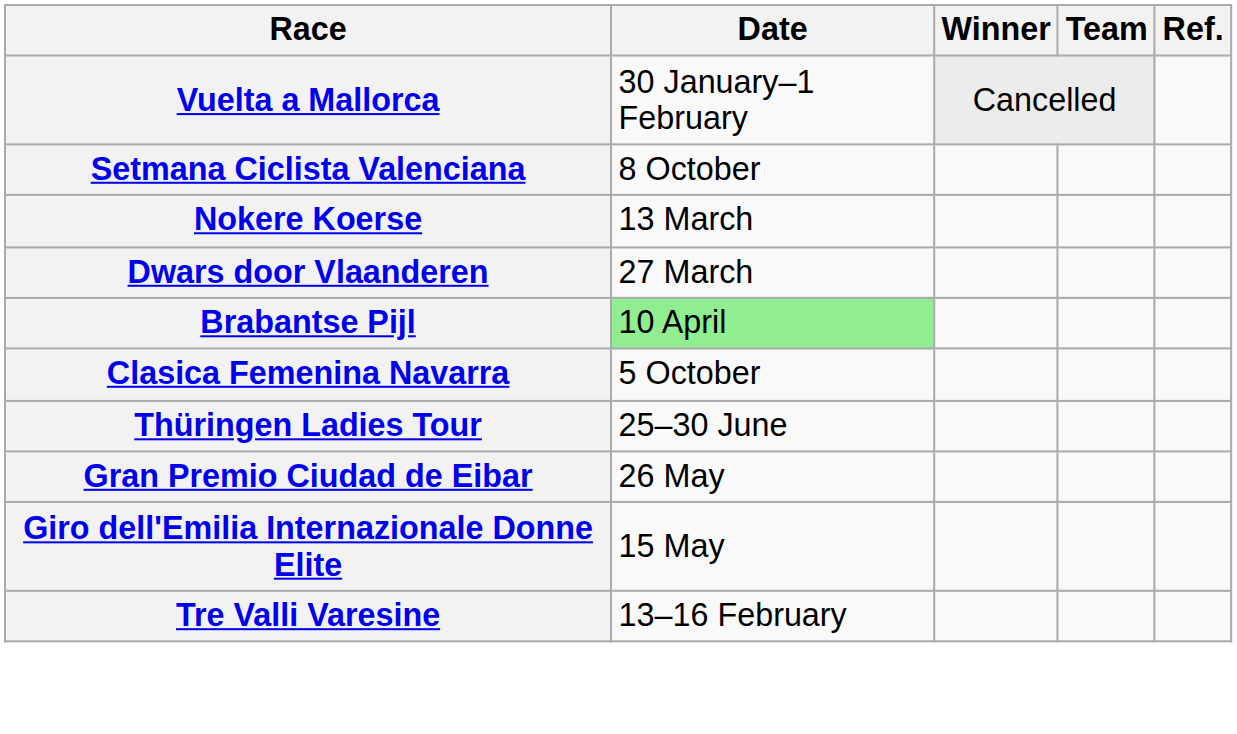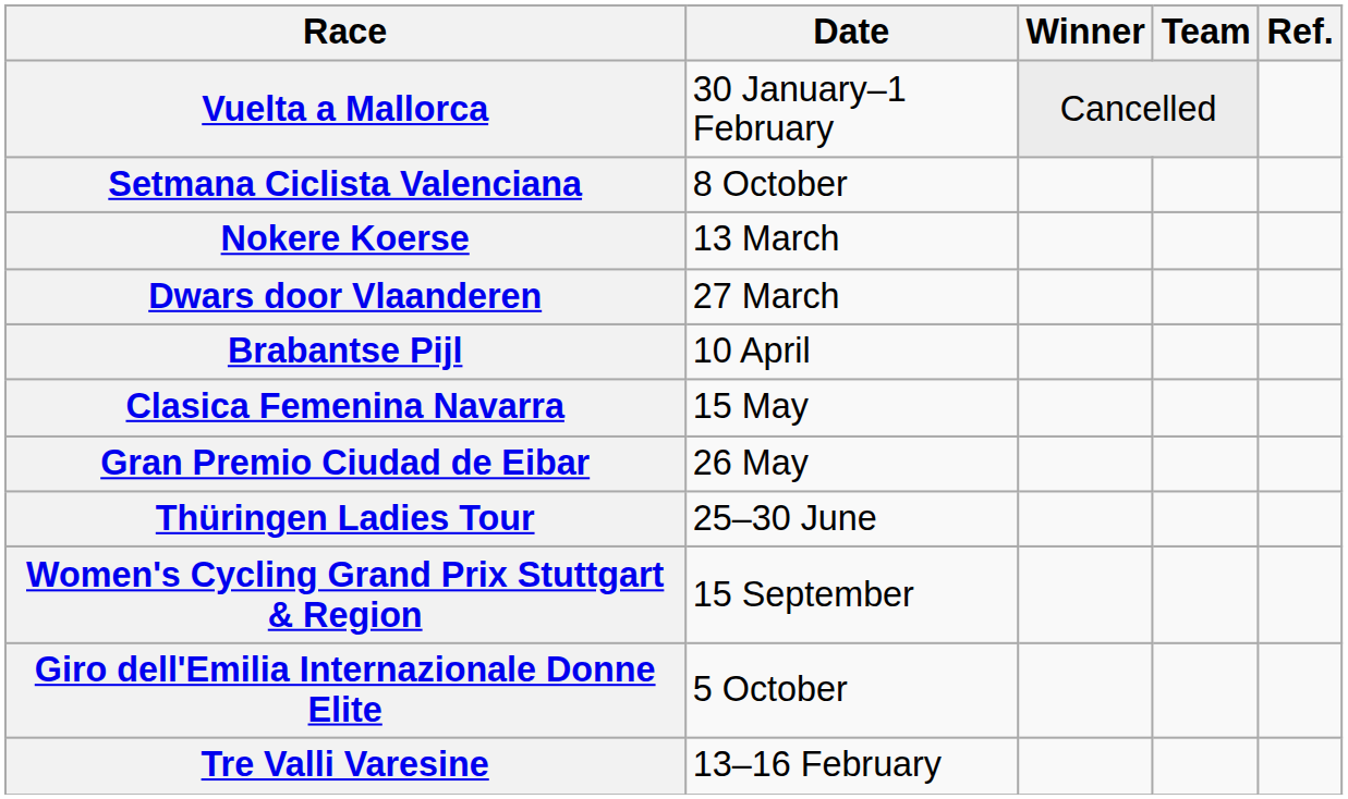Brabantse Pijl | Date: lightgreen background -> no background
Clasica Femenina Navarra | Date: 5 October -> 15 May
rows swapped: Gran Premio Ciudad de Eibar <-> Thüringen Ladies Tour
+ row: Women's Cycling Grand Prix Stuttgart & Region | 15 September
Giro dell'Emilia Internazionale Donne Elite | Date: 15 May -> 5 October
